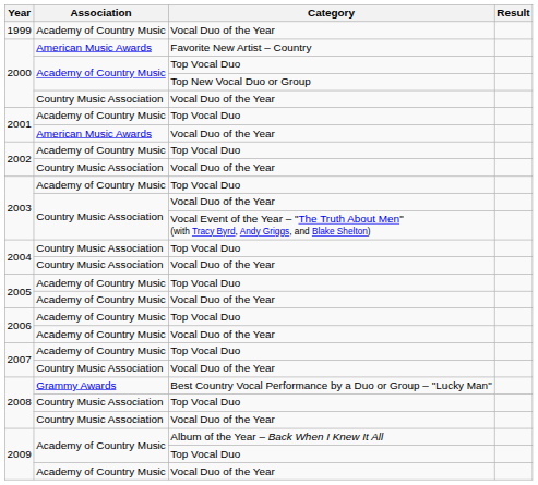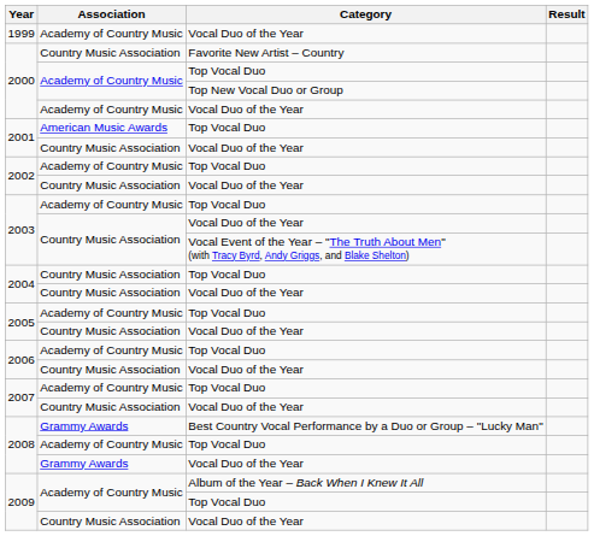2000 / Favorite New Artist – Country | Association: American Music Awards -> Country Music Association
2000 / Vocal Duo of the Year | Association: Country Music Association -> Academy of Country Music
2001 / Top Vocal Duo | Association: Academy of Country Music -> American Music Awards
2001 / Vocal Duo of the Year | Association: American Music Awards -> Country Music Association
2005 / Vocal Duo of the Year | Association: Academy of Country Music -> Country Music Association
2006 / Vocal Duo of the Year | Association: Academy of Country Music -> Country Music Association
2008 / Top Vocal Duo | Association: Country Music Association -> Academy of Country Music
2008 / Vocal Duo of the Year | Association: Country Music Association -> Grammy Awards
2009 / Vocal Duo of the Year | Association: Academy of Country Music -> Country Music Association
